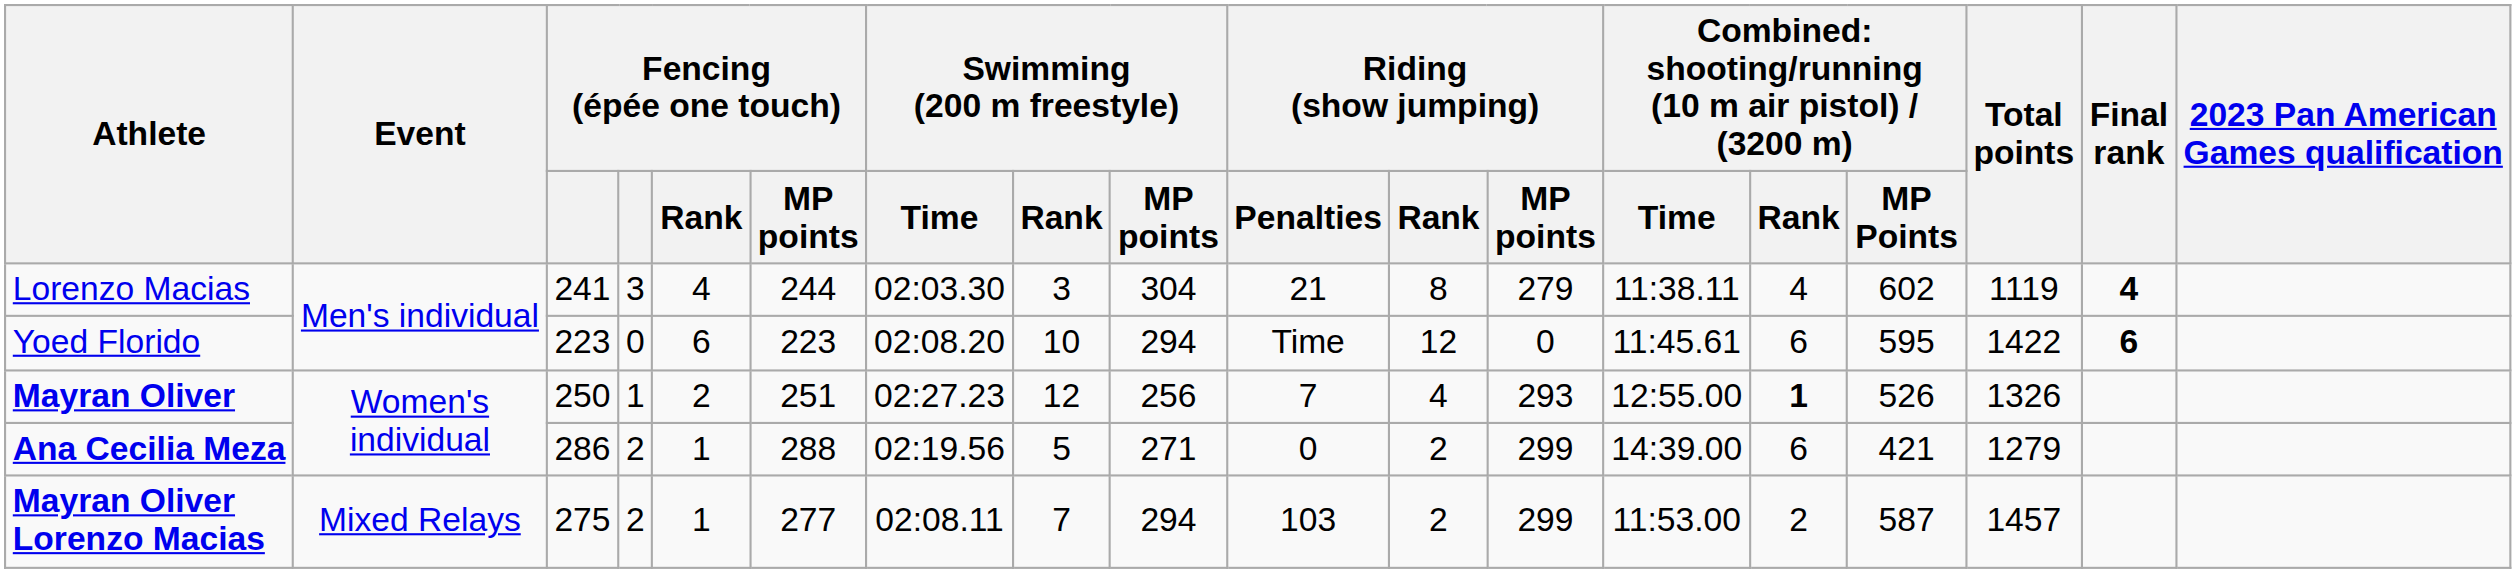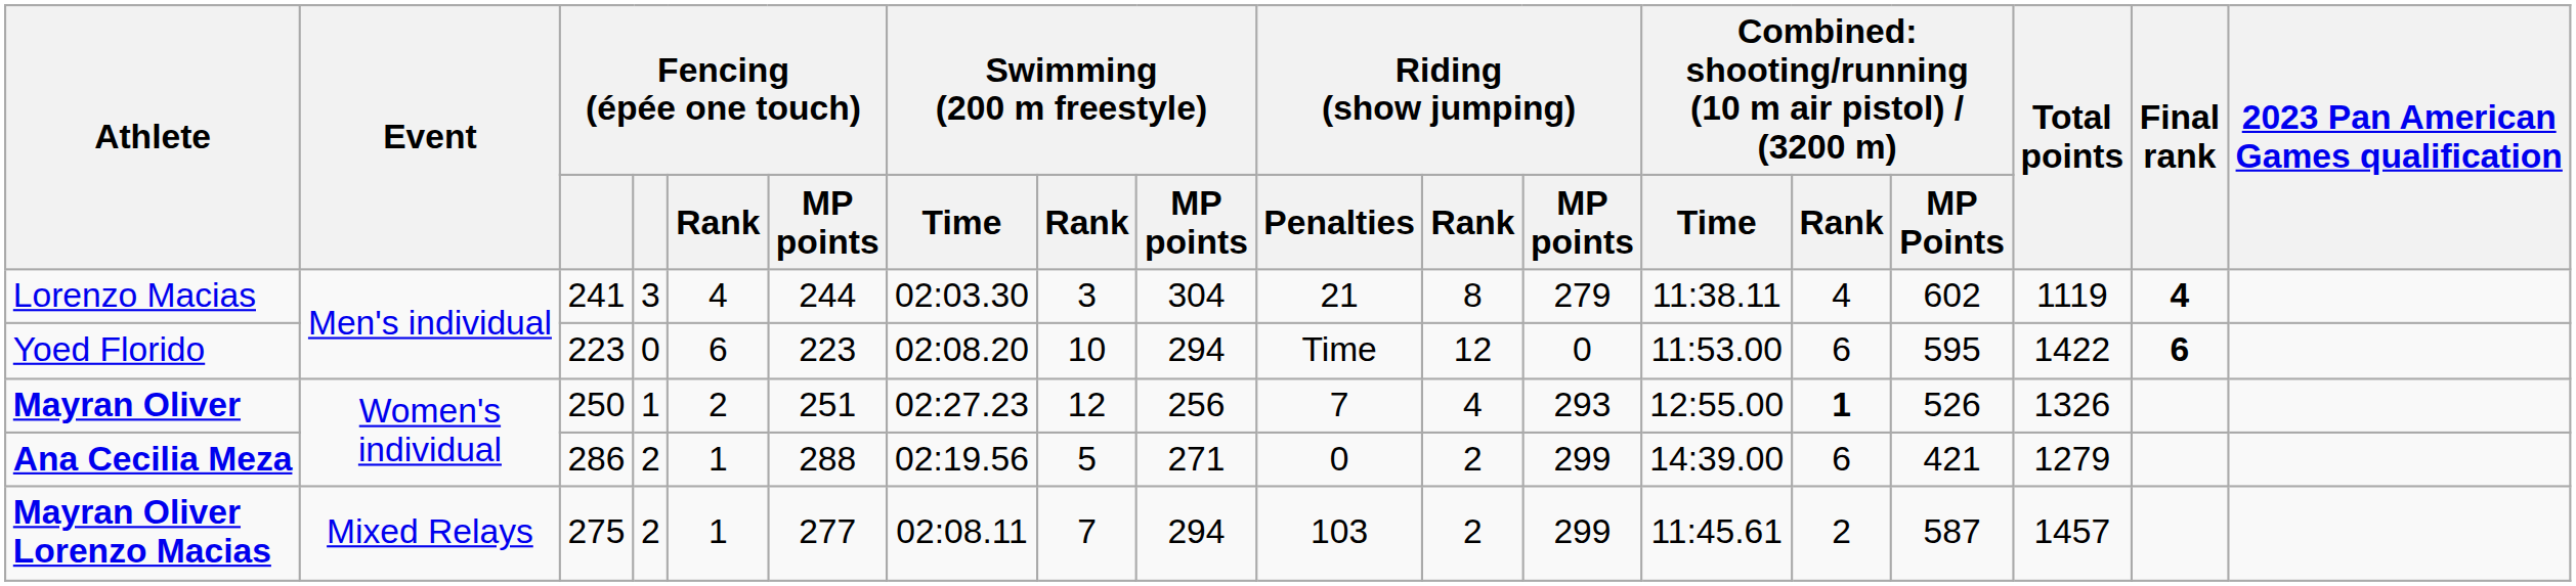Yoed Florido | column 13: 11:45.61 -> 11:53.00
Mayran Oliver Lorenzo Macias | column 13: 11:53.00 -> 11:45.61
